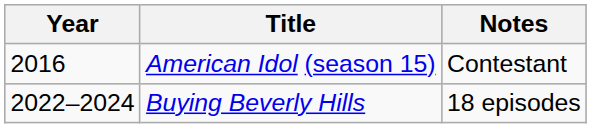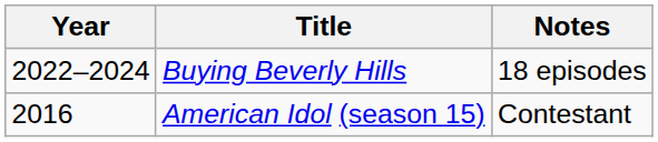rows swapped: Buying Beverly Hills <-> American Idol (season 15)
